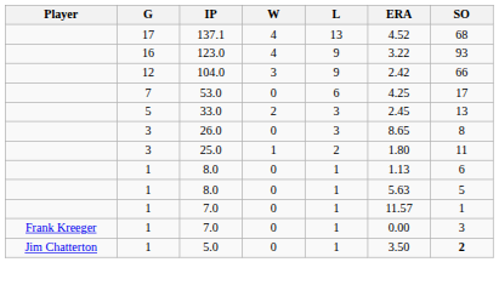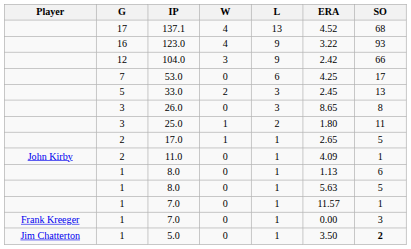+ row: 2 | 17.0 | 1 | 1 | 2.65 | 5
+ row: John Kirby | 2 | 11.0 | 0 | 1 | 4.09 | 1
